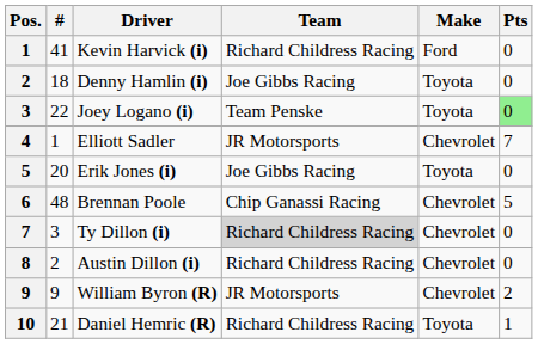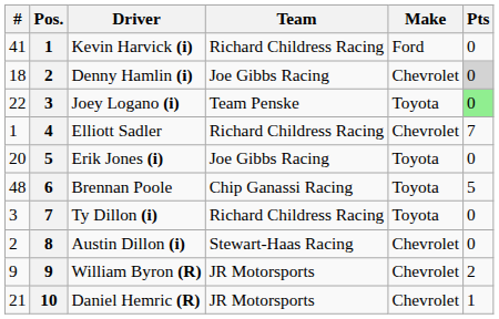columns swapped: Pos. <-> #
Denny Hamlin (i) | Make: Toyota -> Chevrolet
Denny Hamlin (i) | Pts: no background -> lightgrey background
Elliott Sadler | Team: JR Motorsports -> Richard Childress Racing
Brennan Poole | Make: Chevrolet -> Toyota
Ty Dillon (i) | Team: lightgrey background -> no background
Ty Dillon (i) | Make: Chevrolet -> Toyota
Austin Dillon (i) | Team: Richard Childress Racing -> Stewart-Haas Racing
Daniel Hemric (R) | Team: Richard Childress Racing -> JR Motorsports
Daniel Hemric (R) | Make: Toyota -> Chevrolet
